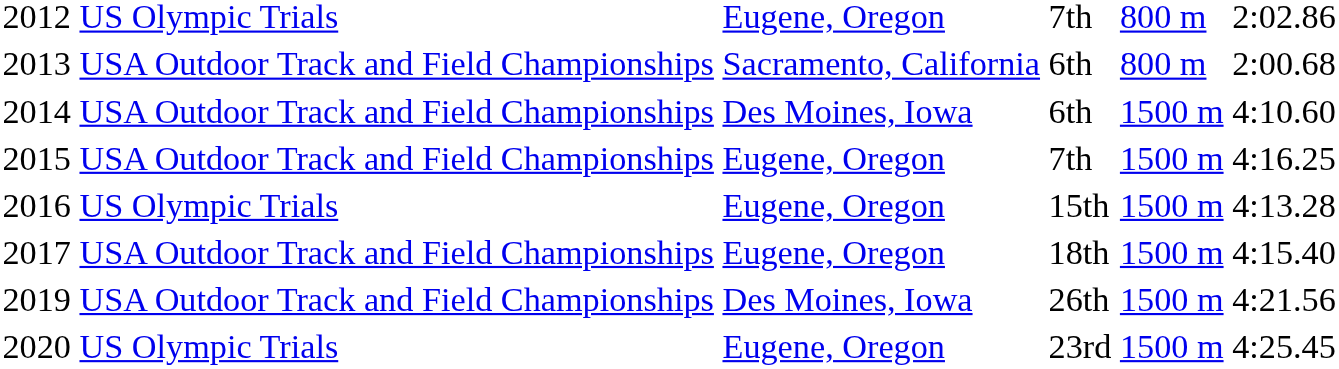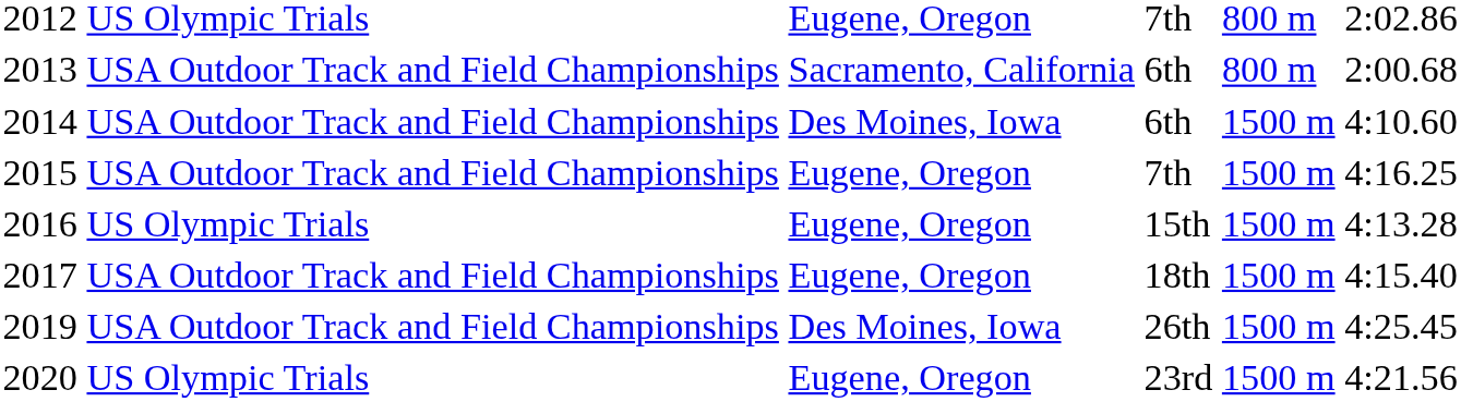2019 | column 6: 4:21.56 -> 4:25.45
2020 | column 6: 4:25.45 -> 4:21.56
